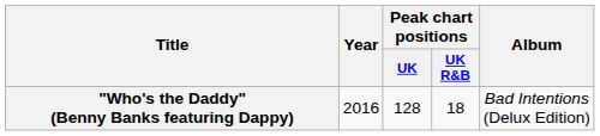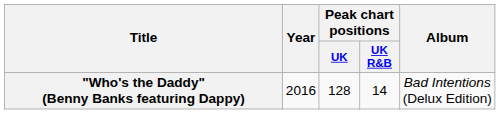"Who's the Daddy" (Benny Banks featuring Dappy) | Peak chart positions / UK R&B: 18 -> 14
